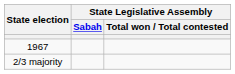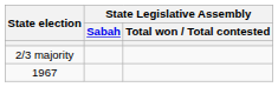rows swapped: 2/3 majority <-> 1967
